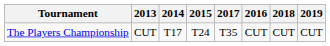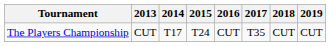columns swapped: 2016 <-> 2017
